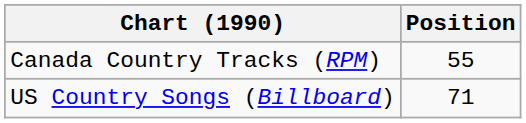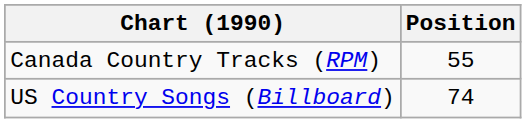US Country Songs (Billboard) | Position: 71 -> 74
